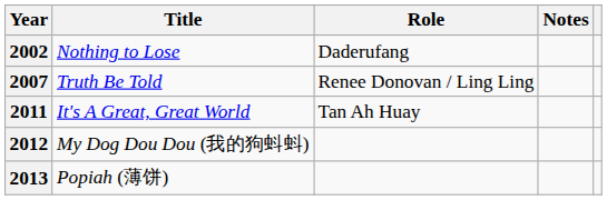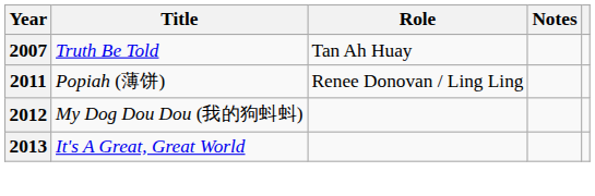- row: 2002 | Nothing to Lose | Daderufang
2007 | Role: Renee Donovan / Ling Ling -> Tan Ah Huay
2011 | Title: It's A Great, Great World -> Popiah (薄饼)
2011 | Role: Tan Ah Huay -> Renee Donovan / Ling Ling
2013 | Title: Popiah (薄饼) -> It's A Great, Great World
